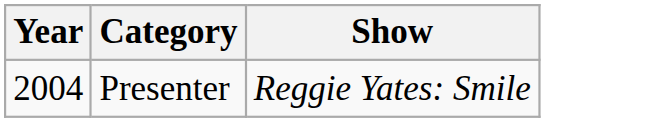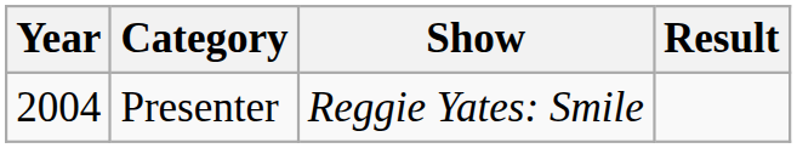+ column: Result
